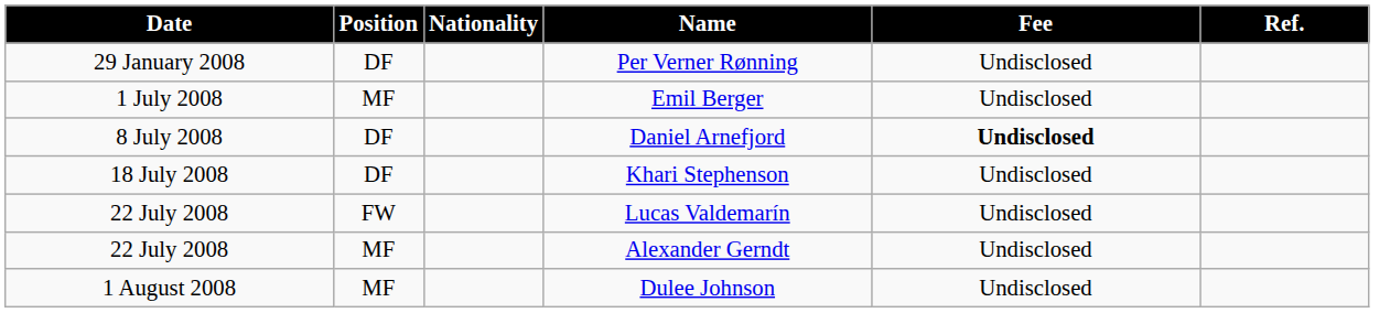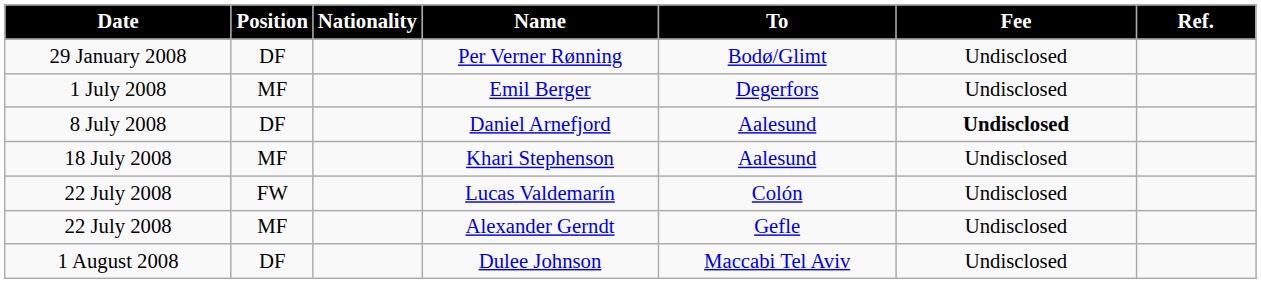+ column: To | Bodø/Glimt | Degerfors | Aalesund | Aalesund | Colón | Gefle | Maccabi Tel Aviv
Khari Stephenson | Position: DF -> MF
Dulee Johnson | Position: MF -> DF
